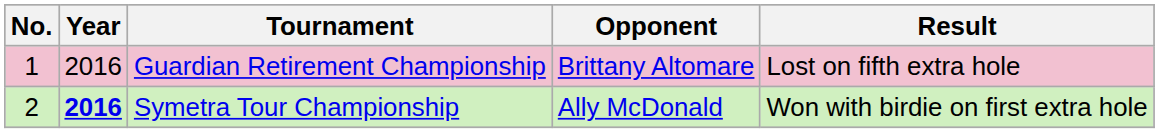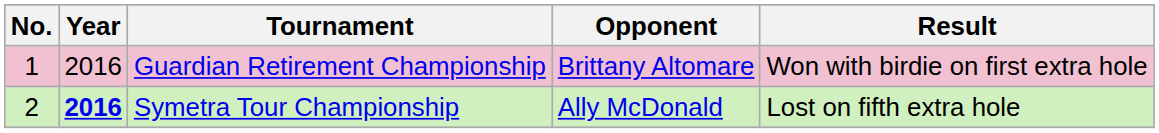Guardian Retirement Championship | Result: Lost on fifth extra hole -> Won with birdie on first extra hole
Symetra Tour Championship | Result: Won with birdie on first extra hole -> Lost on fifth extra hole
